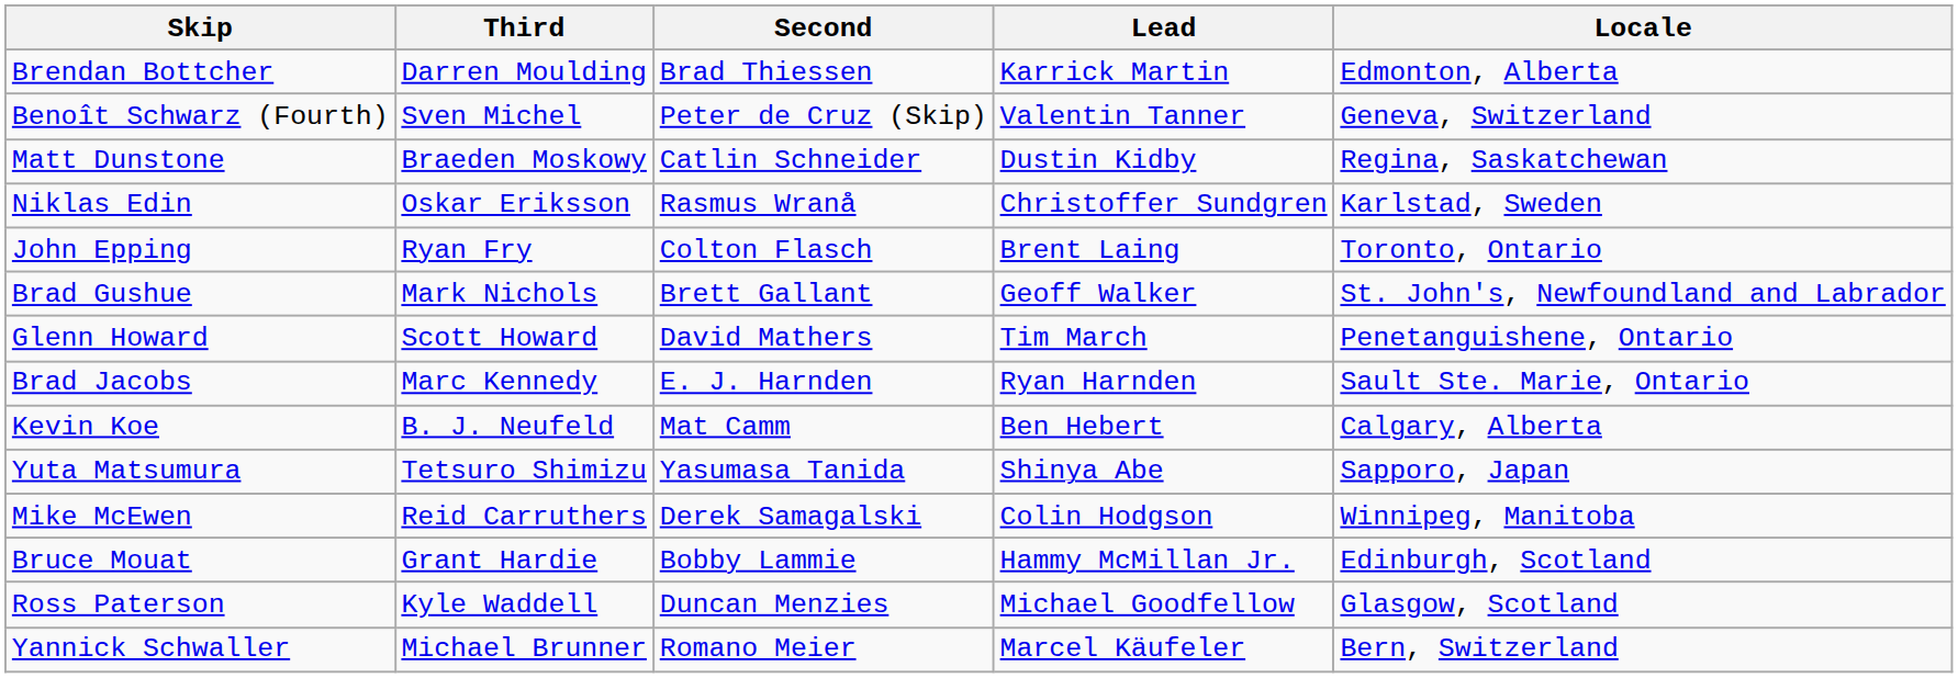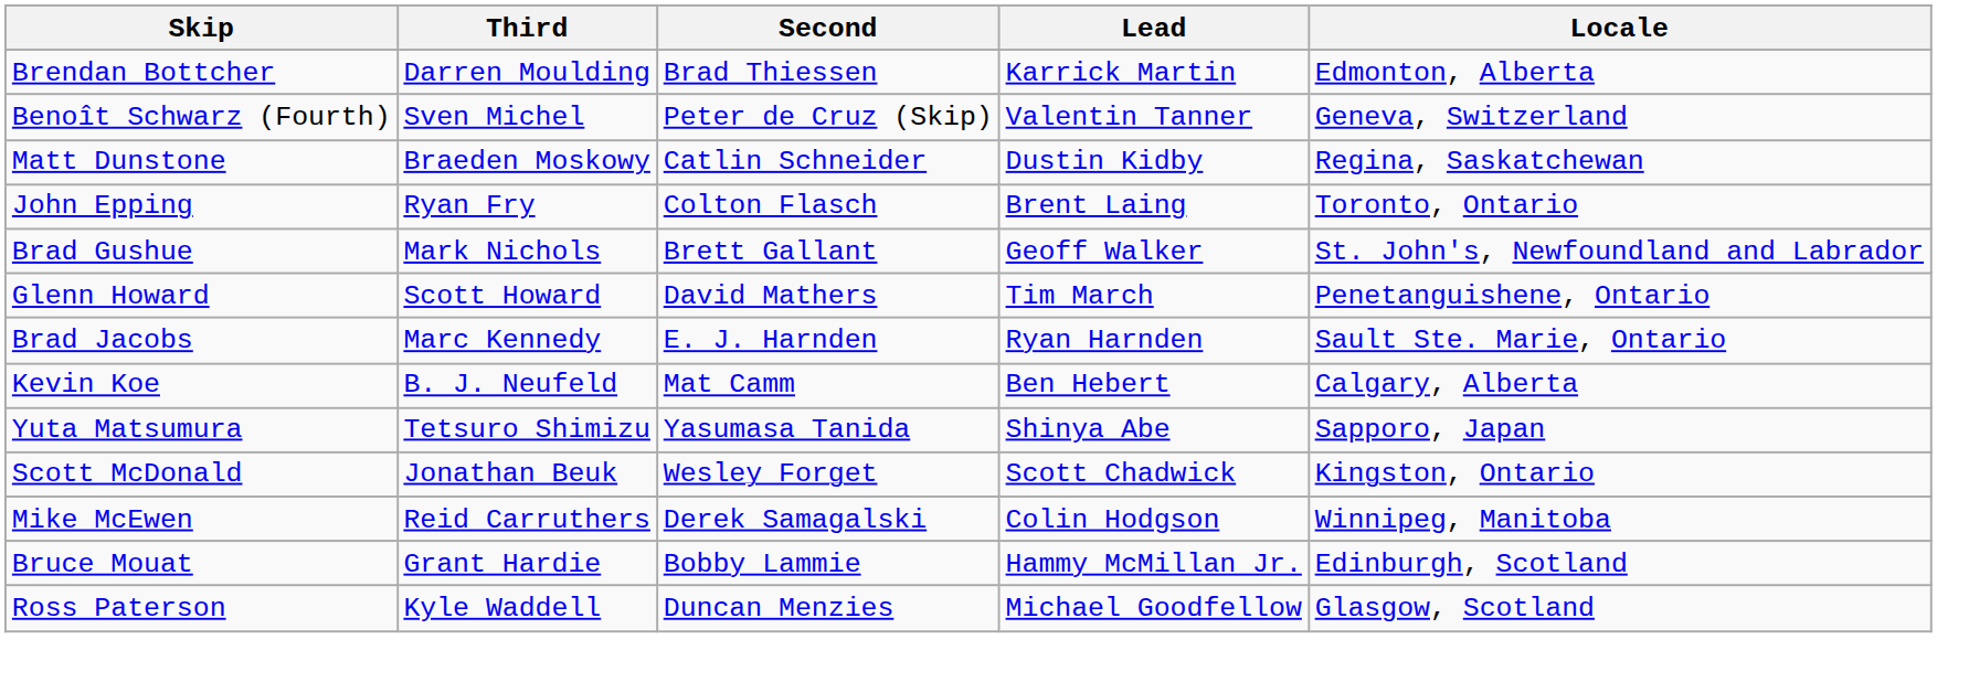- row: Niklas Edin | Oskar Eriksson | Rasmus Wranå | Christoffer Sundgren | Karlstad, Sweden
+ row: Scott McDonald | Jonathan Beuk | Wesley Forget | Scott Chadwick | Kingston, Ontario
- row: Yannick Schwaller | Michael Brunner | Romano Meier | Marcel Käufeler | Bern, Switzerland
